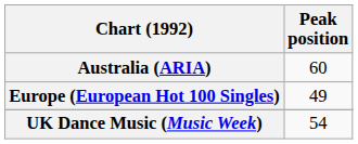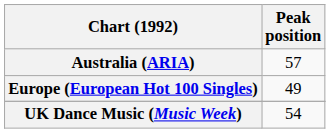Australia (ARIA) | Peak position: 60 -> 57
